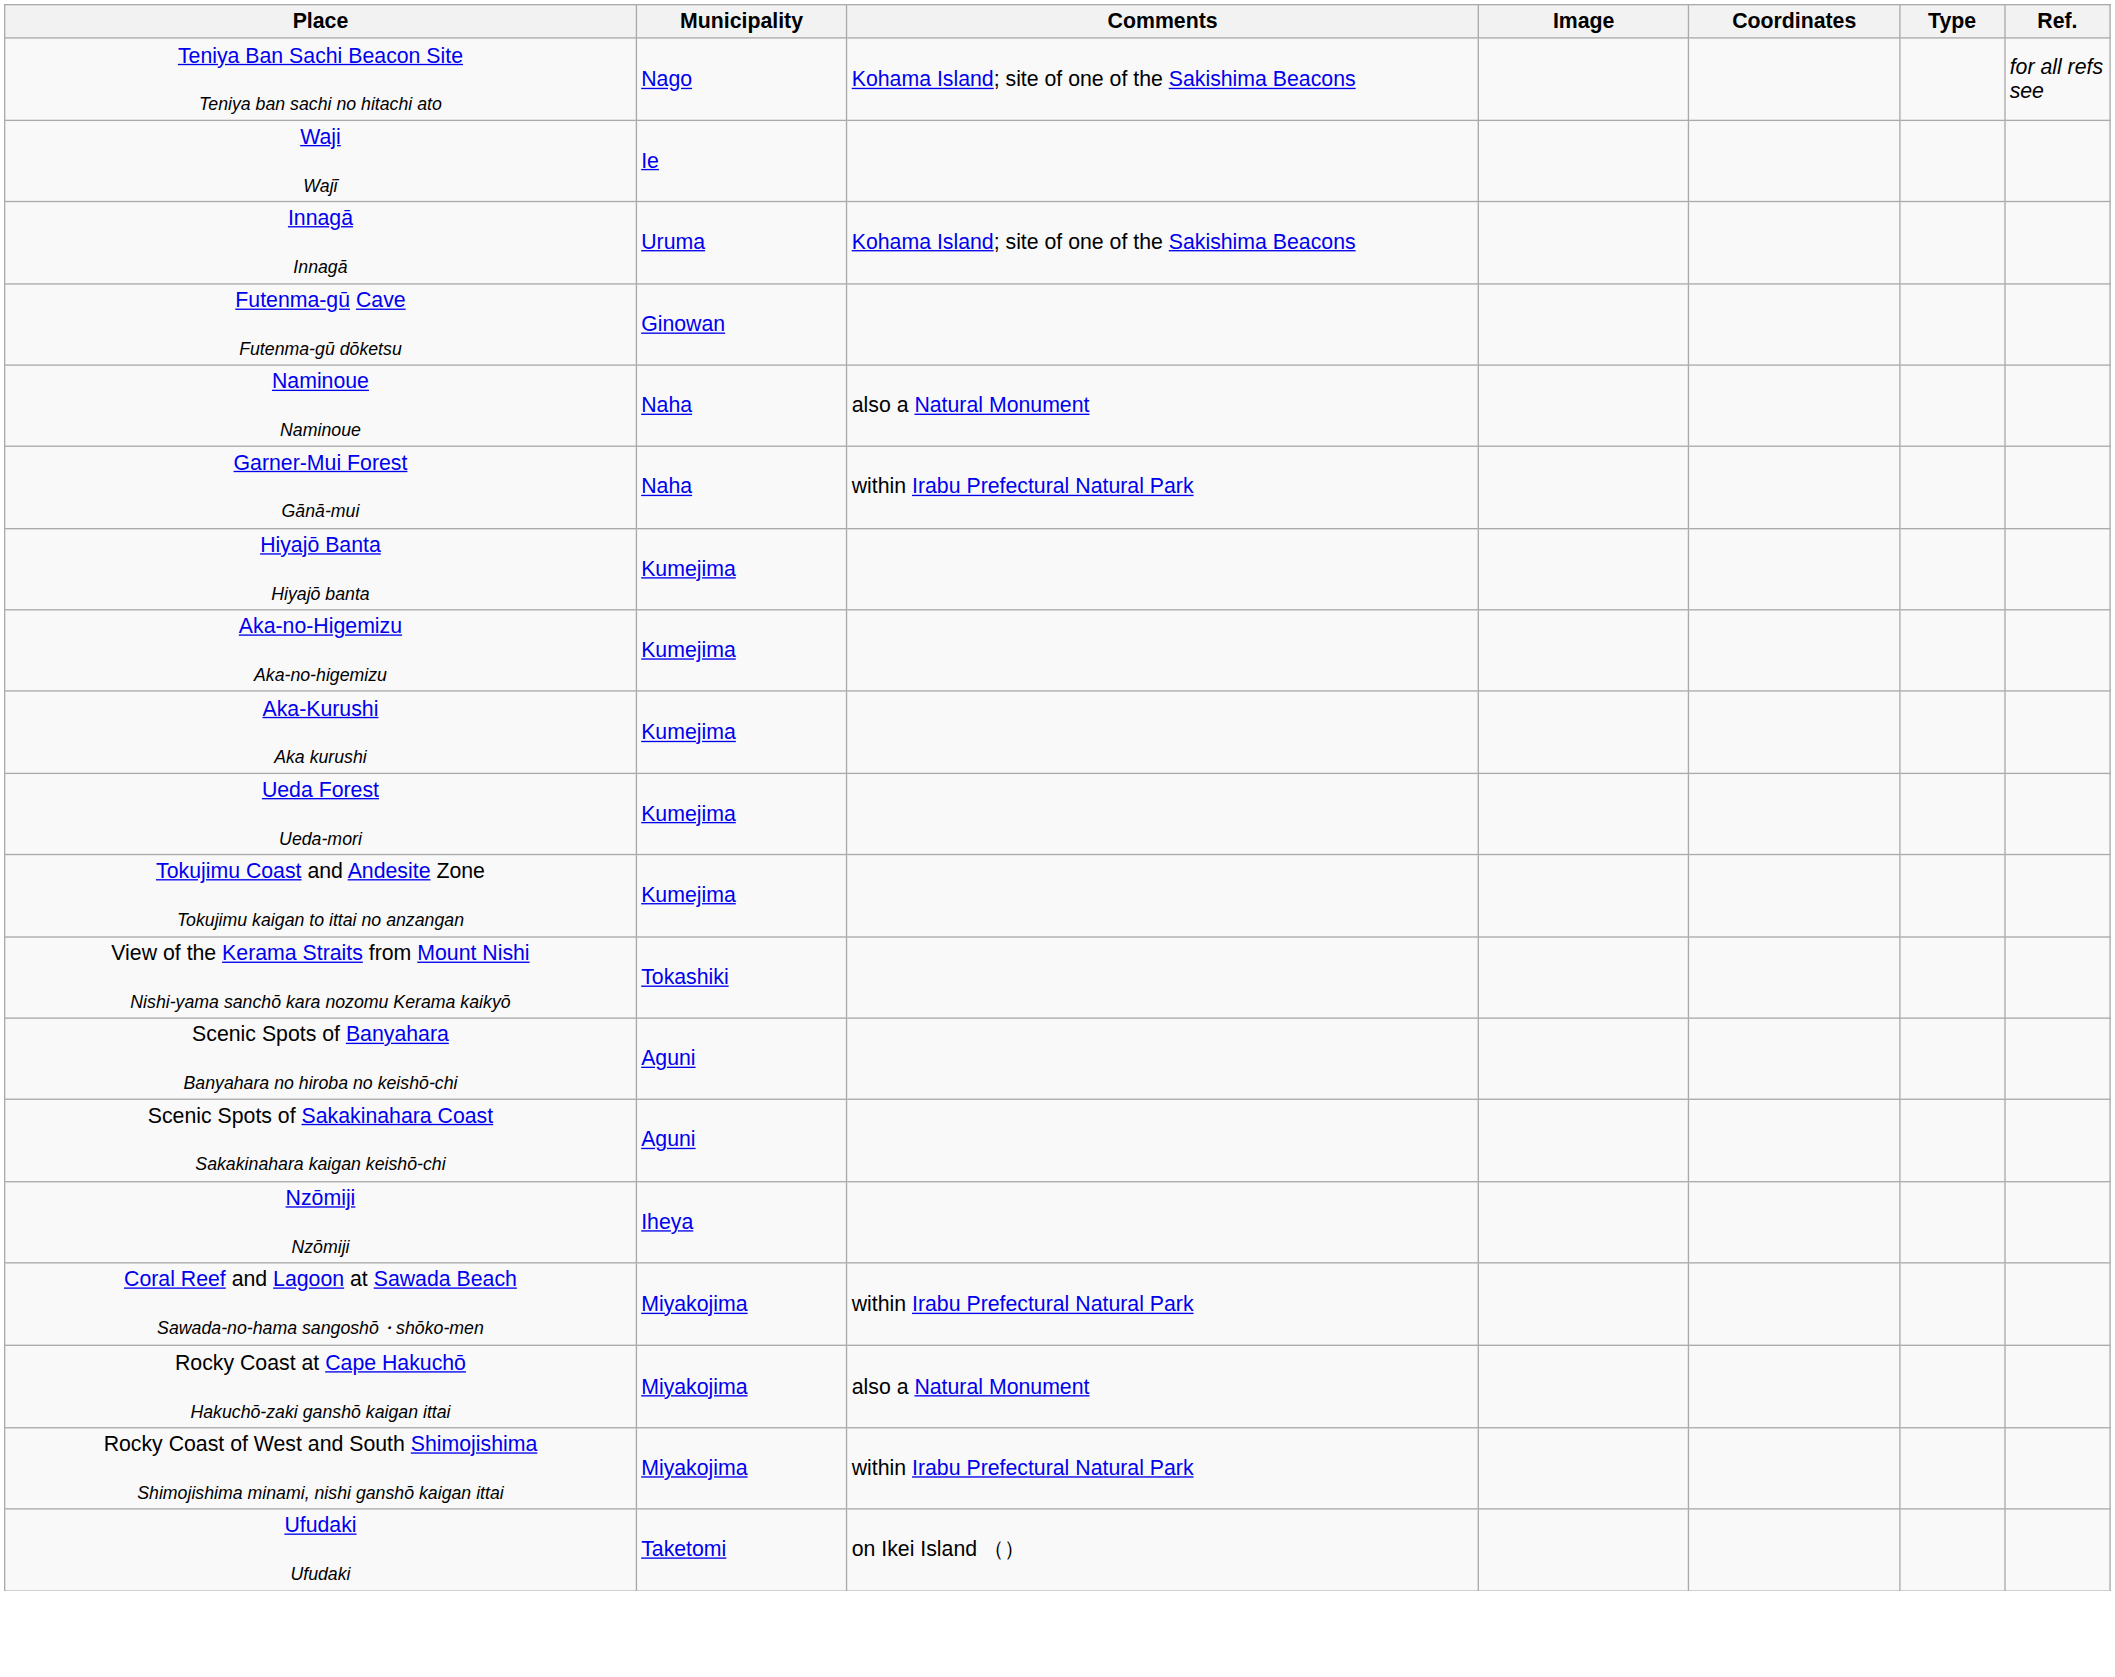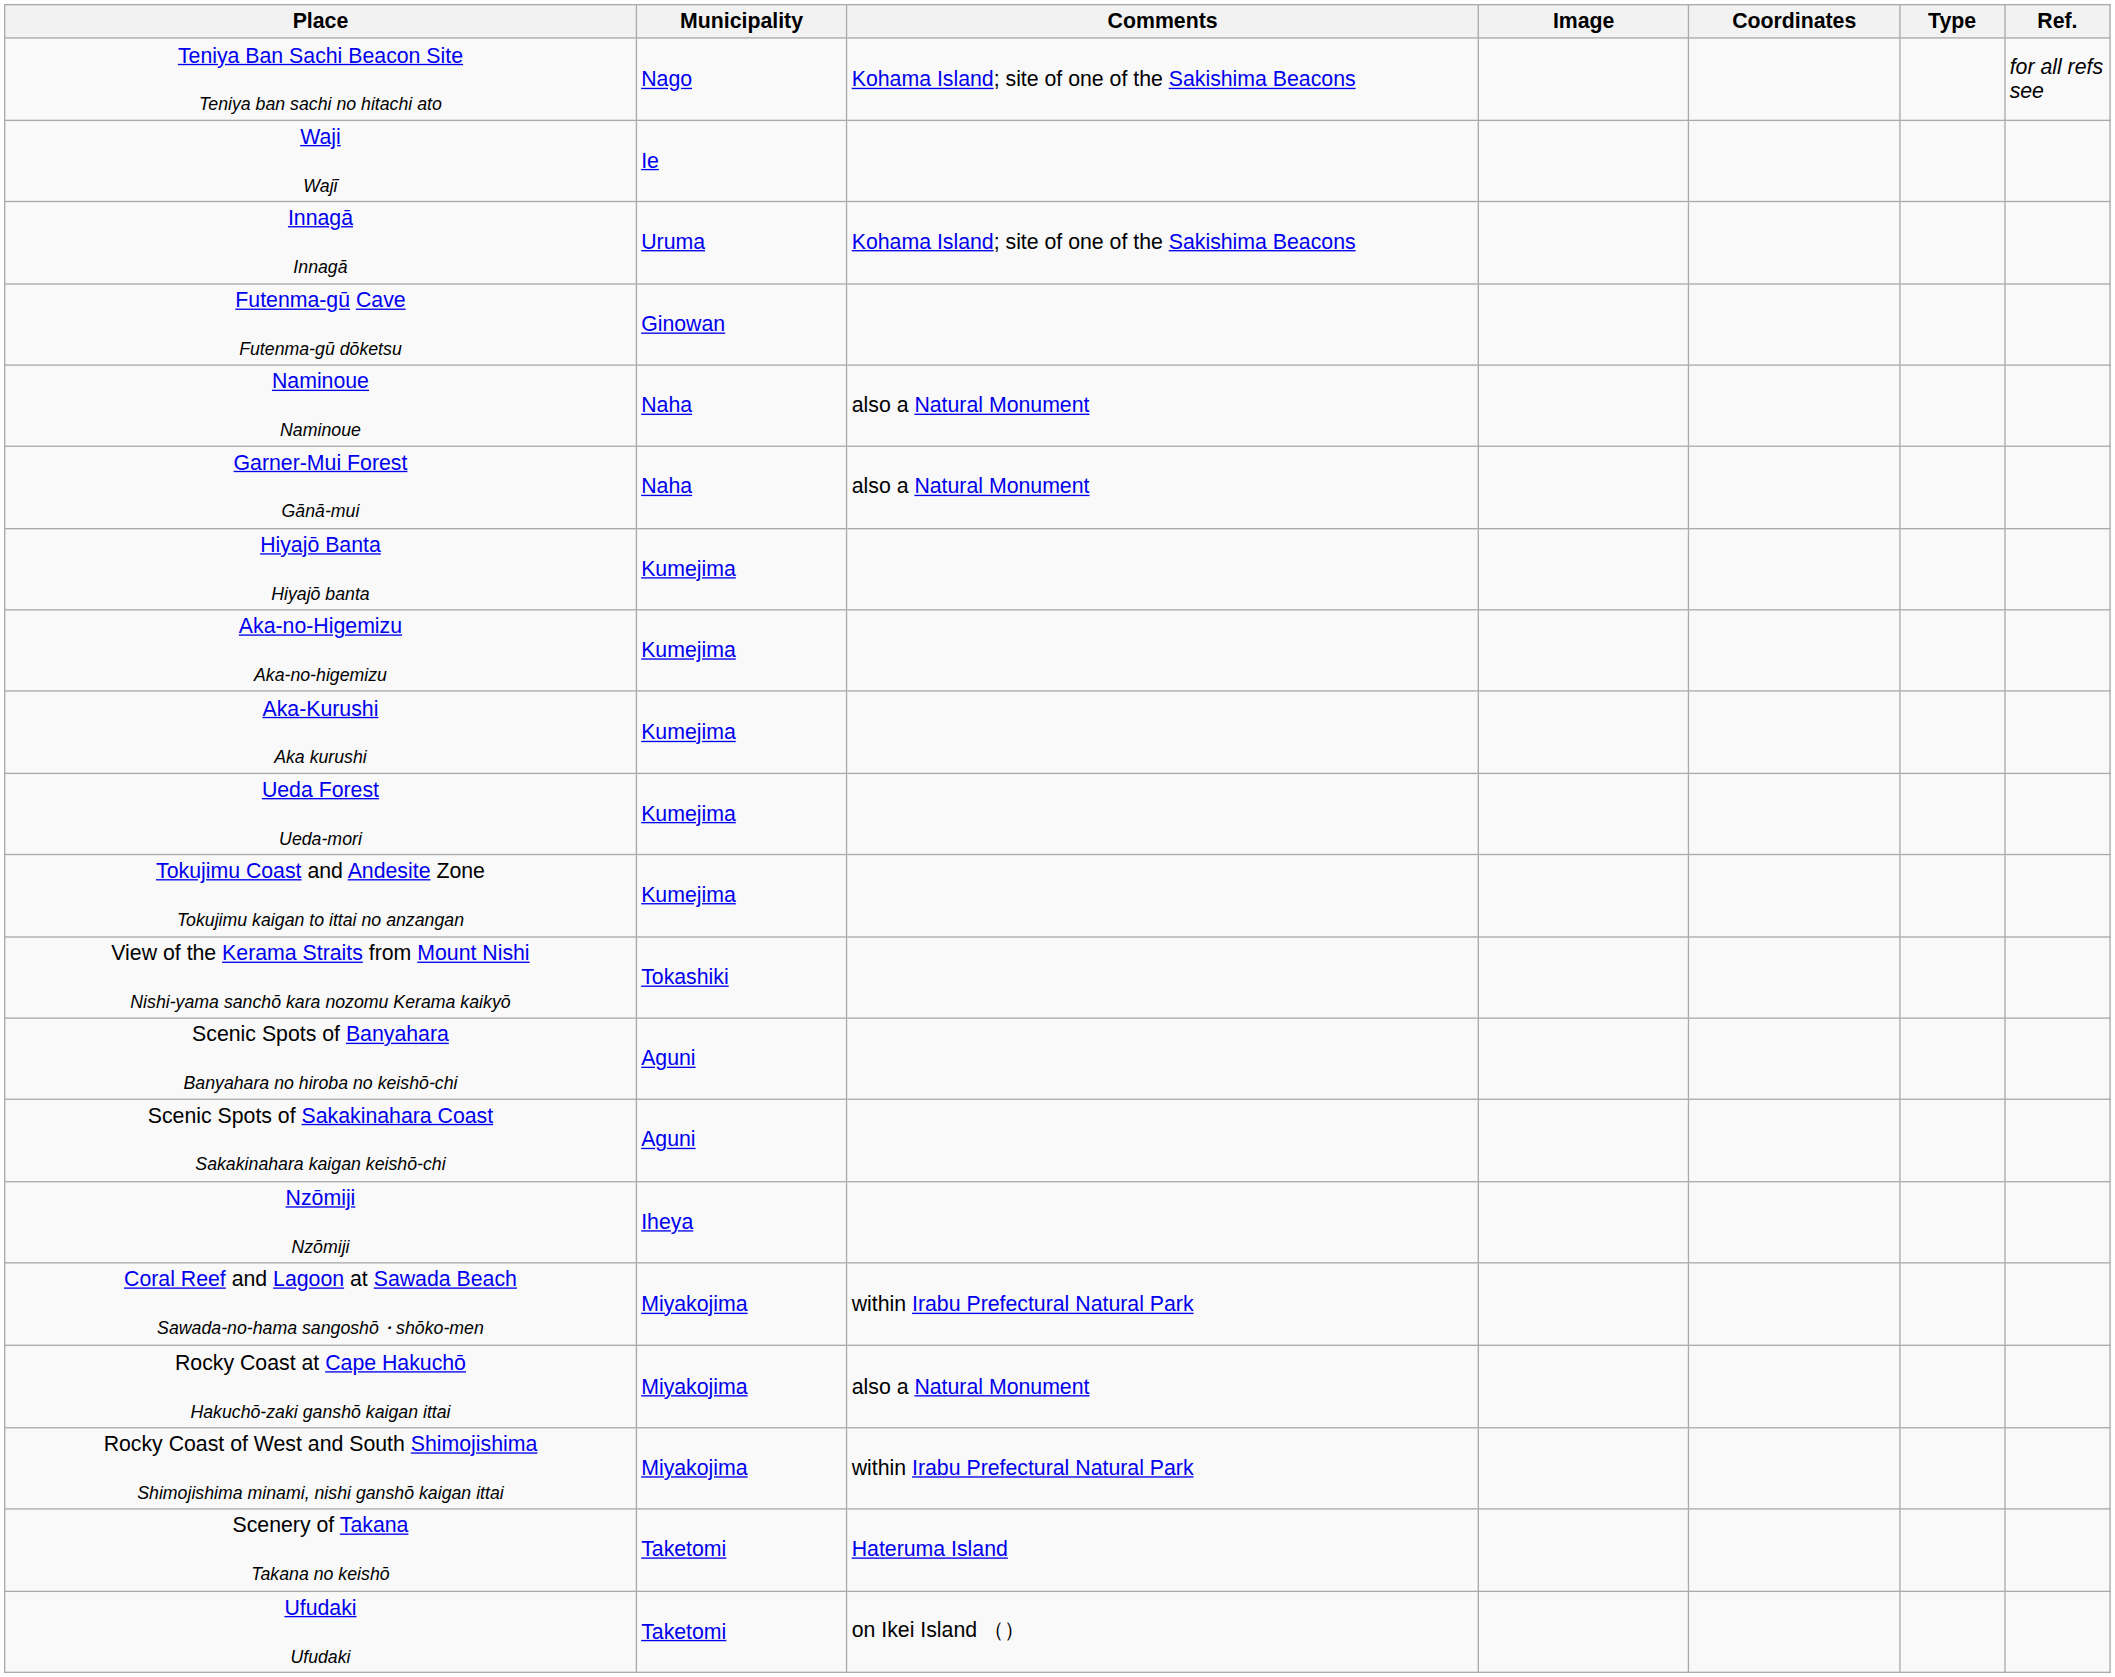Garner-Mui Forest Gānā-mui | Comments: within Irabu Prefectural Natural Park -> also a Natural Monument
+ row: Scenery of Takana Takana no keishō | Taketomi | Hateruma Island
